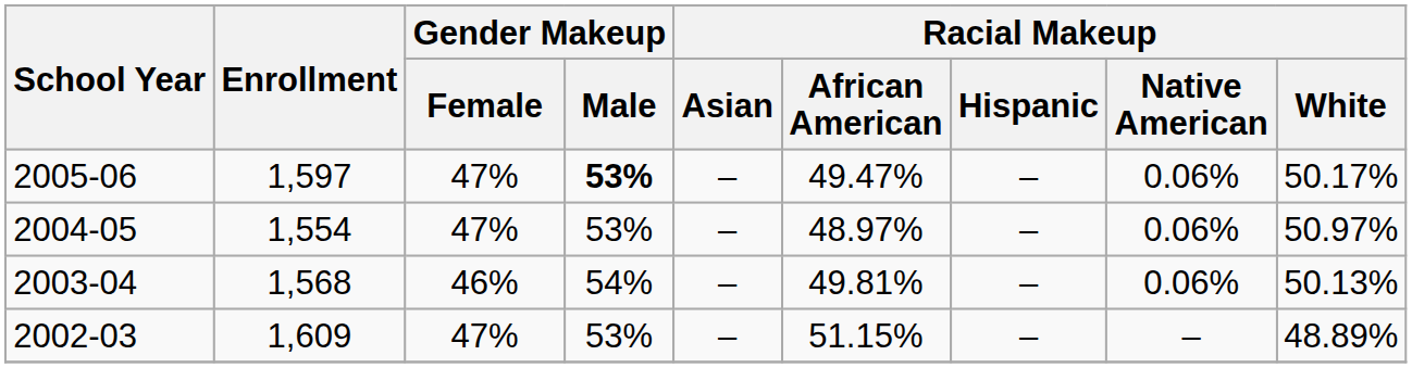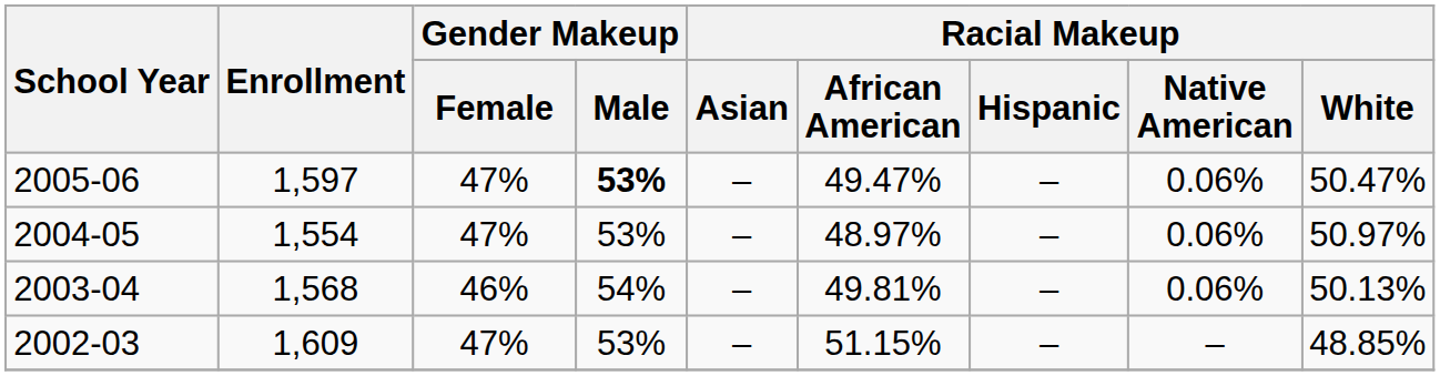2005-06 | Racial Makeup / White: 50.17% -> 50.47%
2002-03 | Racial Makeup / White: 48.89% -> 48.85%
